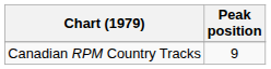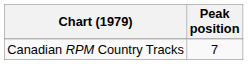Canadian RPM Country Tracks | Peak position: 9 -> 7
